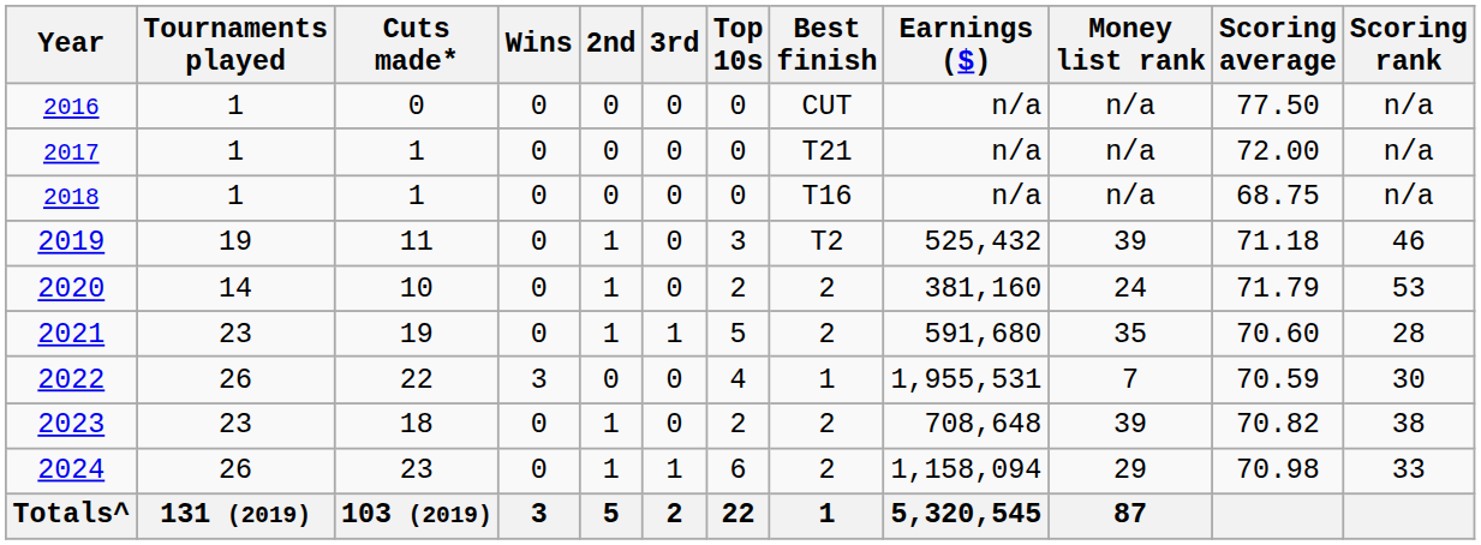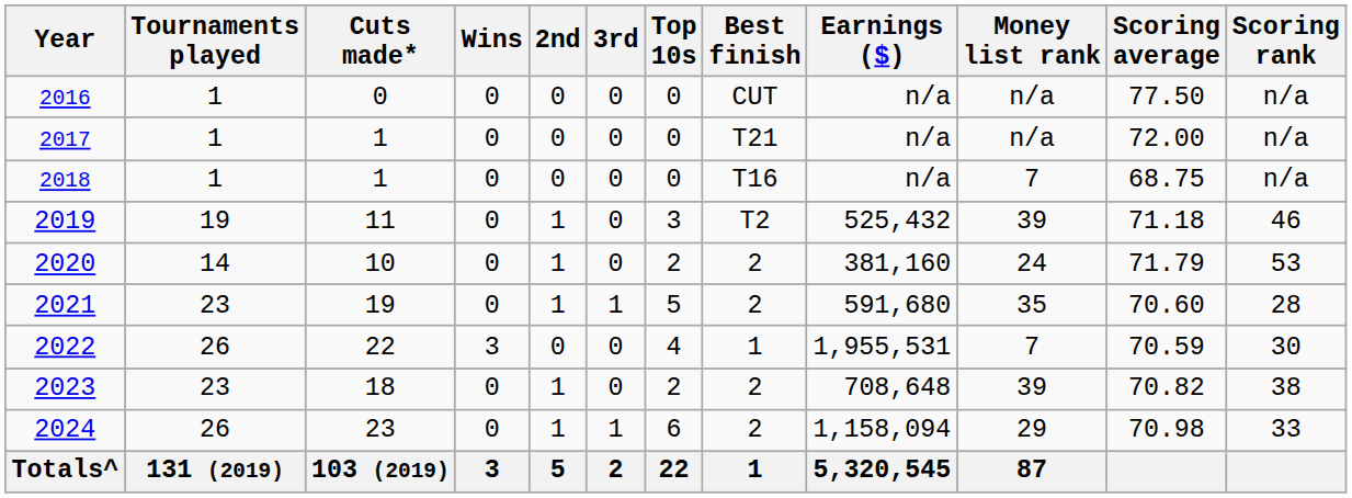2018 | Money list rank: n/a -> 7
